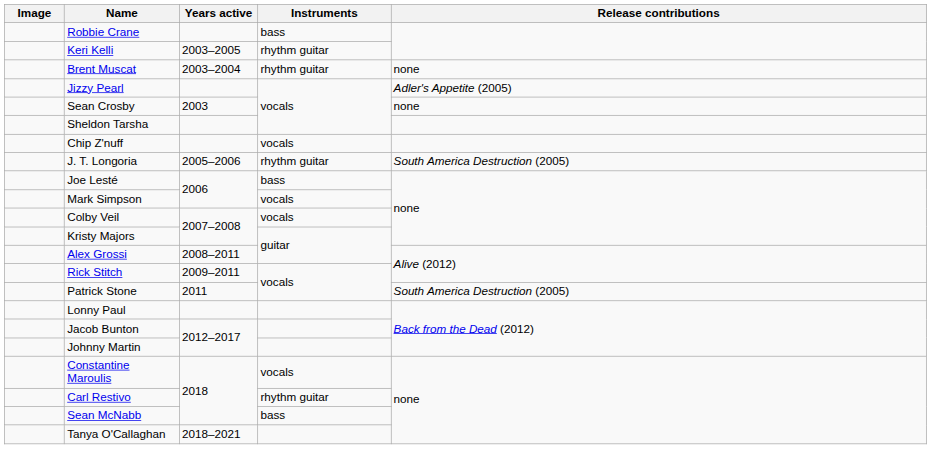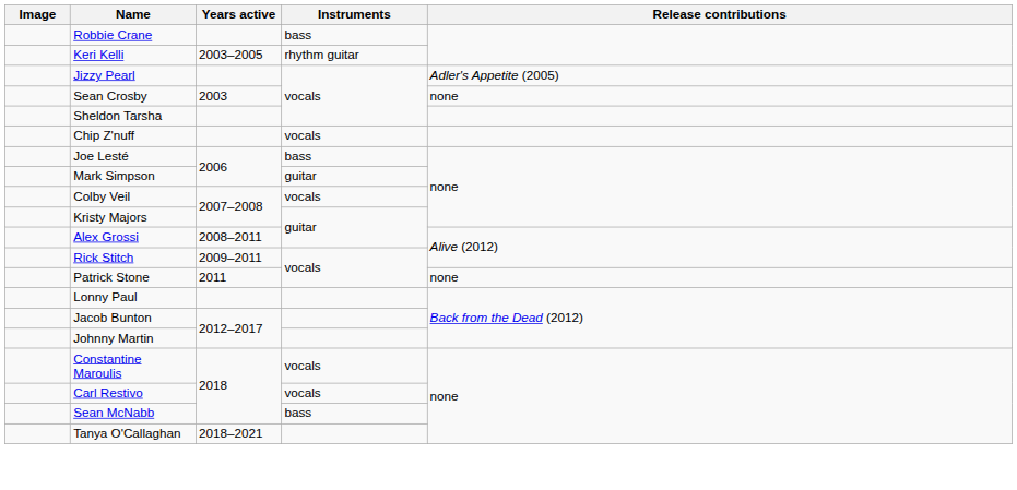- row: Brent Muscat | 2003–2004 | rhythm guitar | none
- row: J. T. Longoria | 2005–2006 | rhythm guitar | South America Destruction (2005)
Mark Simpson | Instruments: vocals -> guitar
Patrick Stone | Release contributions: South America Destruction (2005) -> none
Carl Restivo | Instruments: rhythm guitar -> vocals
